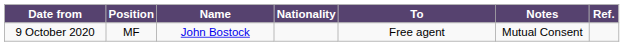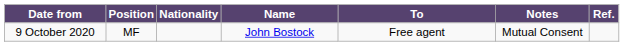columns swapped: Nationality <-> Name
